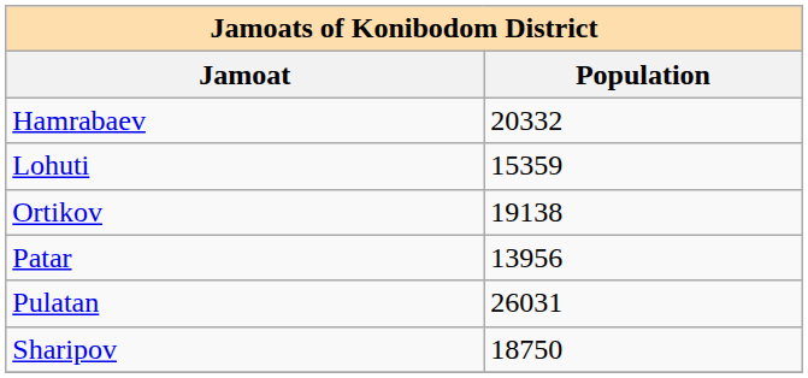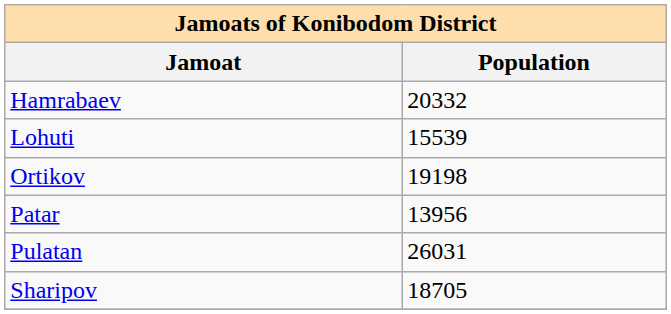Lohuti | Population: 15359 -> 15539
Ortikov | Population: 19138 -> 19198
Sharipov | Population: 18750 -> 18705
